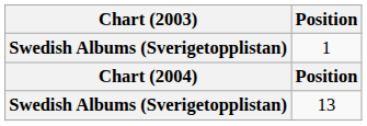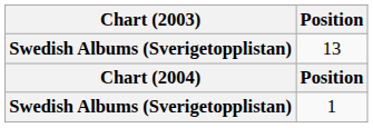rows swapped: 1 <-> 13
